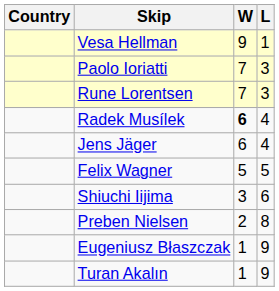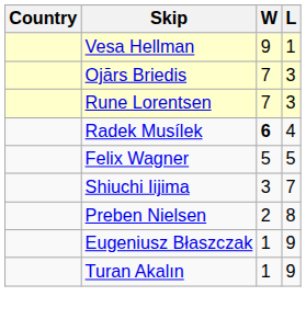- row: Paolo Ioriatti | 7 | 3
+ row: Ojārs Briedis | 7 | 3
- row: Jens Jäger | 6 | 4
Shiuchi Iijima | L: 6 -> 7
